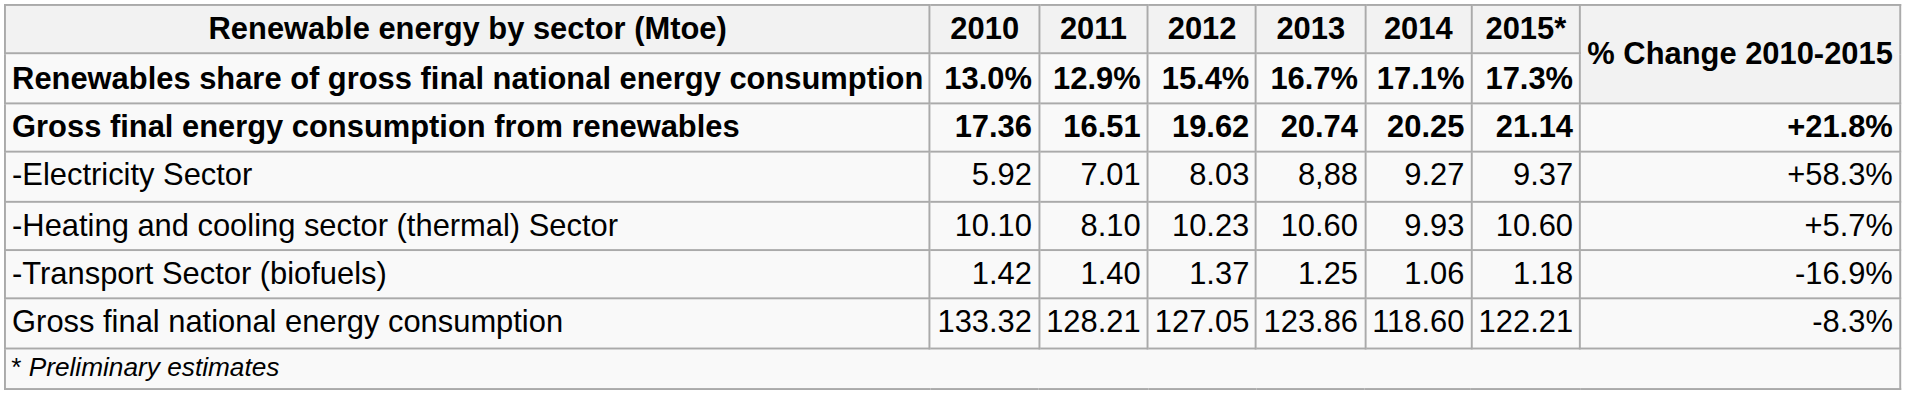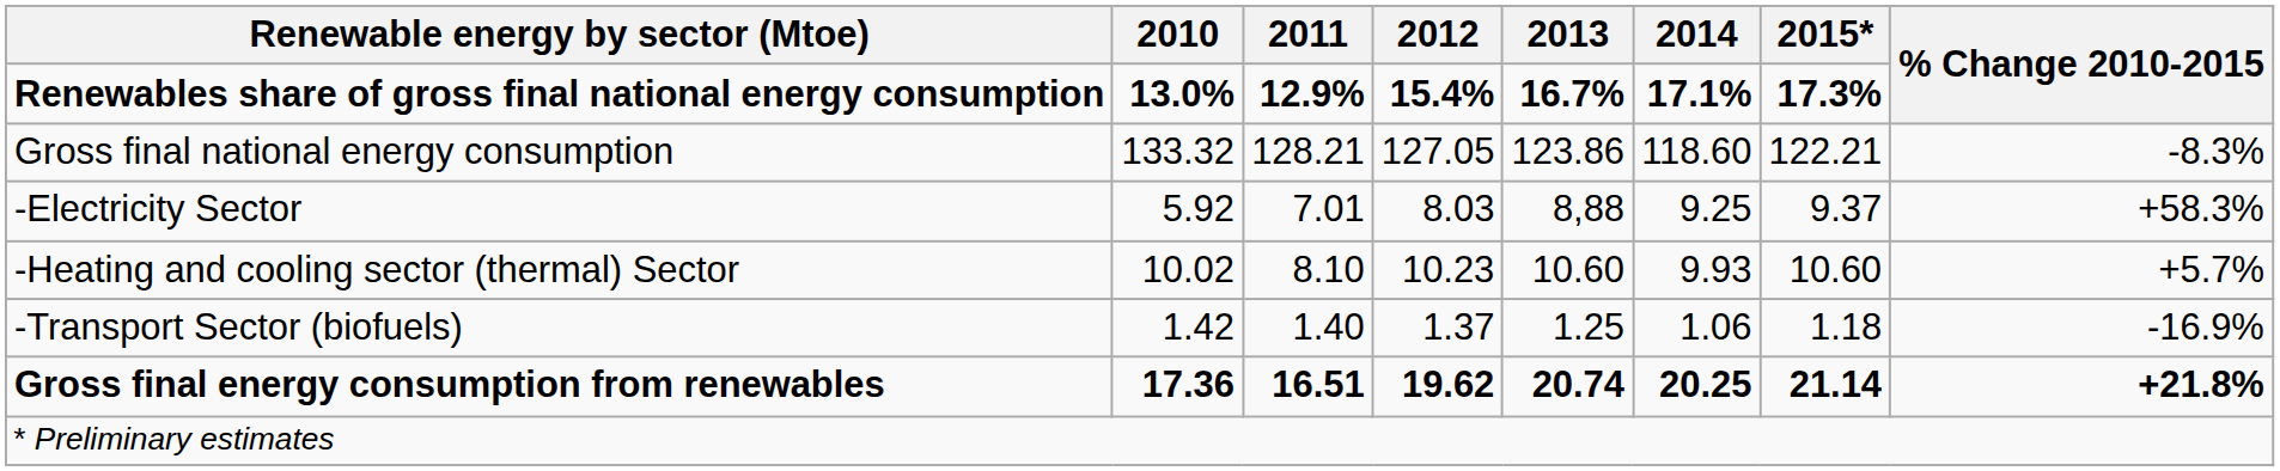rows swapped: Gross final energy consumption from renewables <-> Gross final national energy consumption
-Electricity Sector | 2014: 9.27 -> 9.25
-Heating and cooling sector (thermal) Sector | 2010: 10.10 -> 10.02
